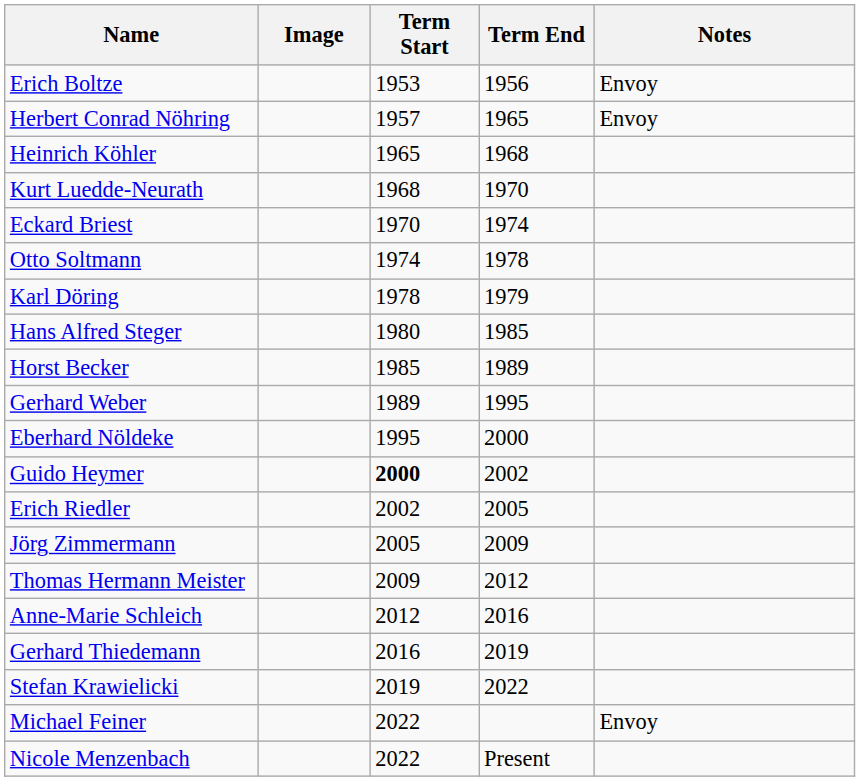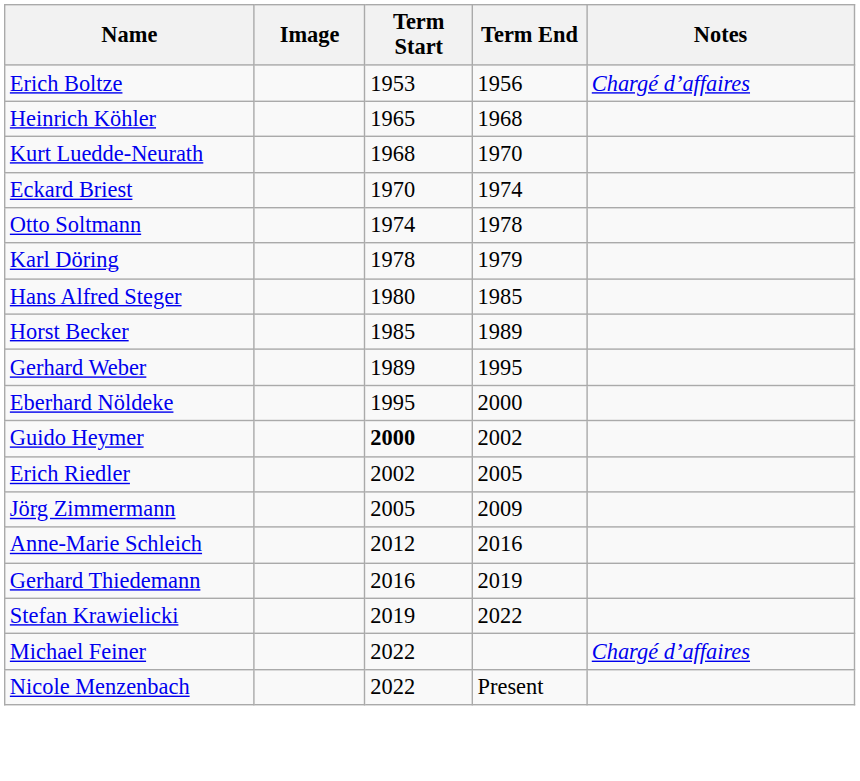Erich Boltze | Notes: Envoy -> Chargé d’affaires
- row: Herbert Conrad Nöhring | 1957 | 1965 | Envoy
- row: Thomas Hermann Meister | 2009 | 2012
Michael Feiner | Notes: Envoy -> Chargé d’affaires
